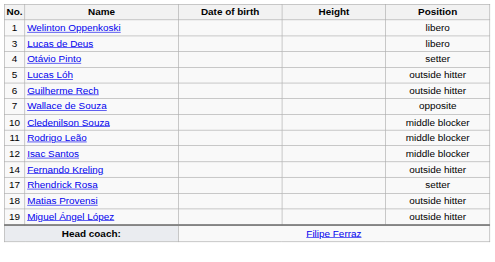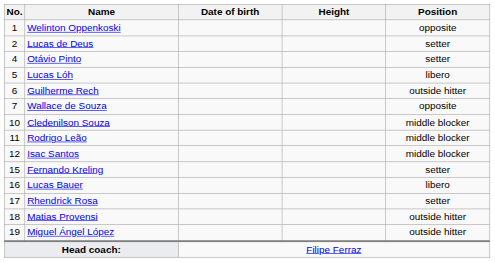Welinton Oppenkoski | Position: libero -> opposite
Lucas de Deus | No.: 3 -> 2
Lucas de Deus | Position: libero -> setter
Lucas Lóh | Position: outside hitter -> libero
Fernando Kreling | No.: 14 -> 15
Fernando Kreling | Position: outside hitter -> setter
+ row: 16 | Lucas Bauer | libero
